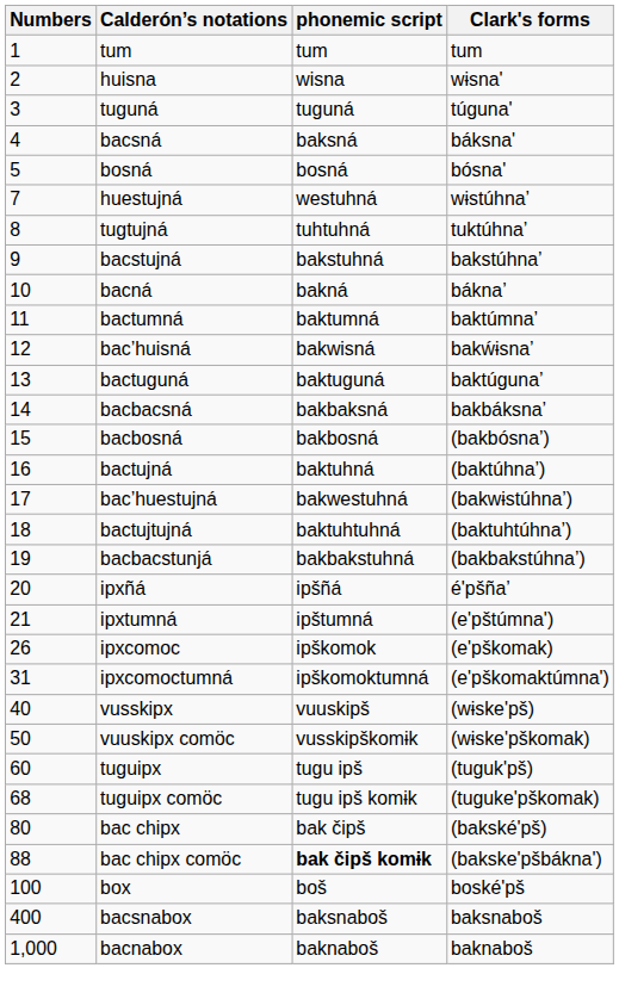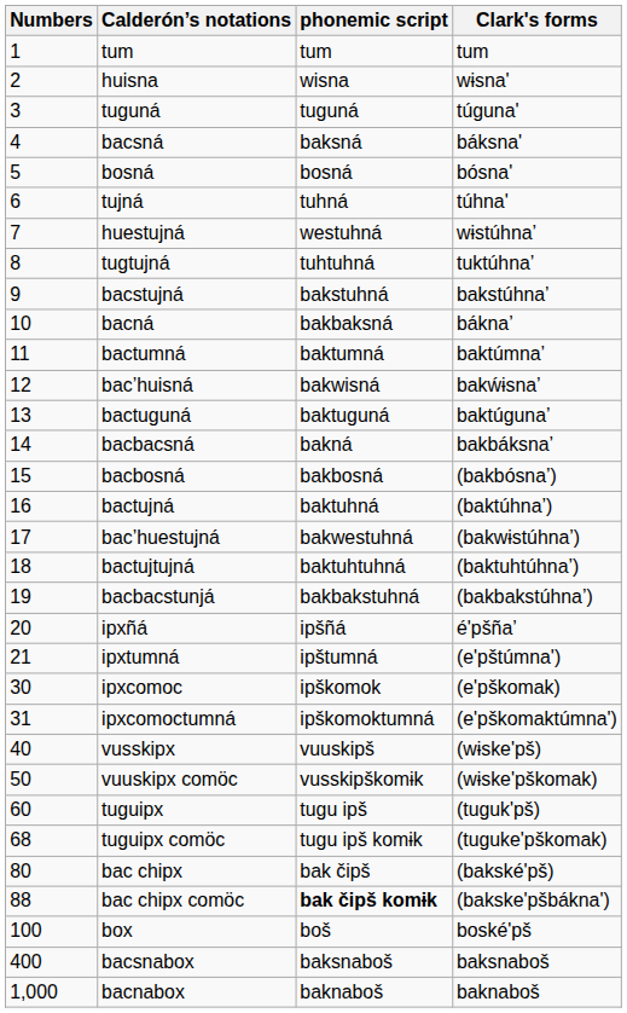+ row: 6 | tujná | tuhná | túhna'
bacná | phonemic script: bakná -> bakbaksná
bacbacsná | phonemic script: bakbaksná -> bakná
ipxcomoc | Numbers: 26 -> 30
